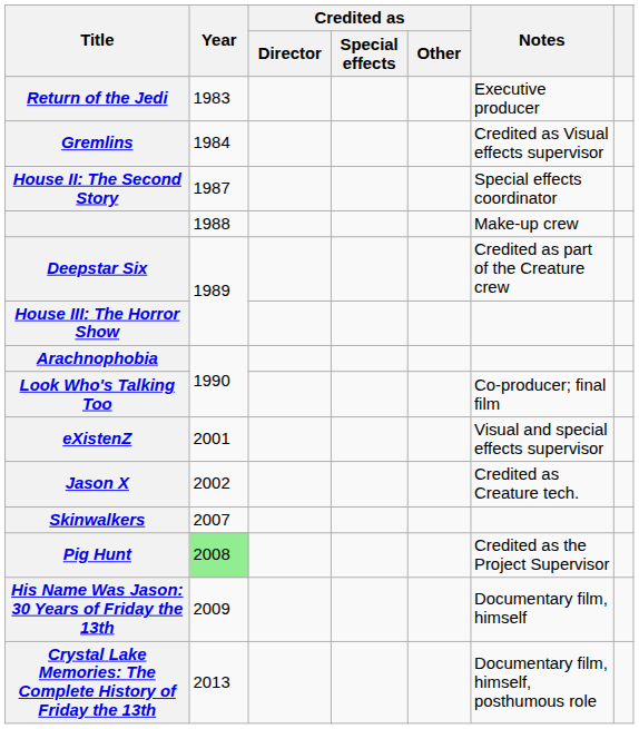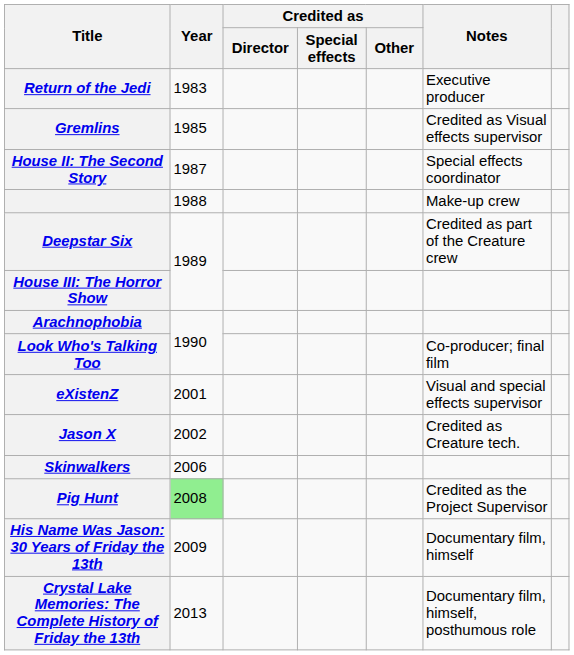Gremlins | Year: 1984 -> 1985
Skinwalkers | Year: 2007 -> 2006
